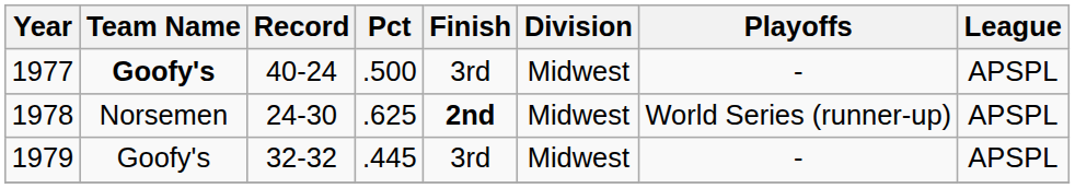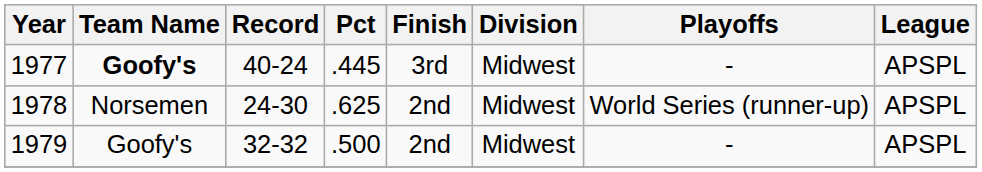1977 | Pct: .500 -> .445
1978 | Finish: bold -> normal
1979 | Pct: .445 -> .500
1979 | Finish: 3rd -> 2nd
